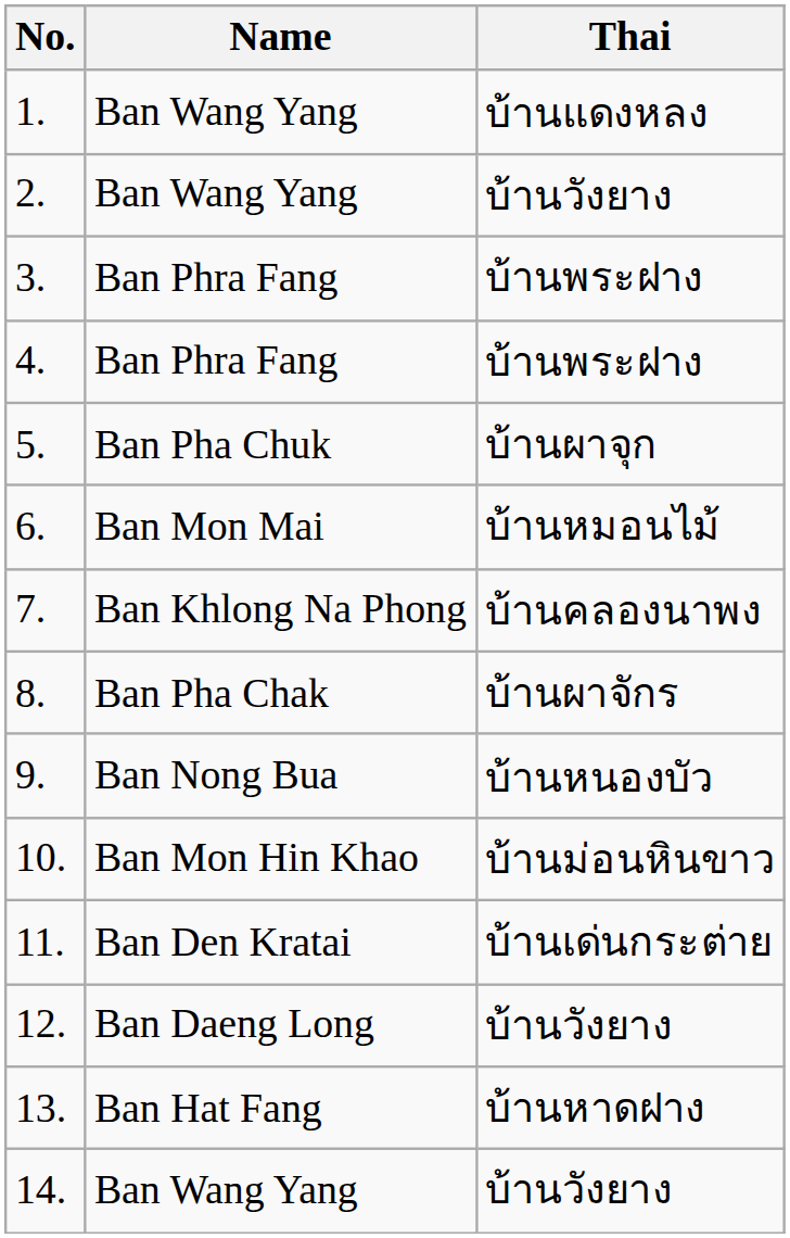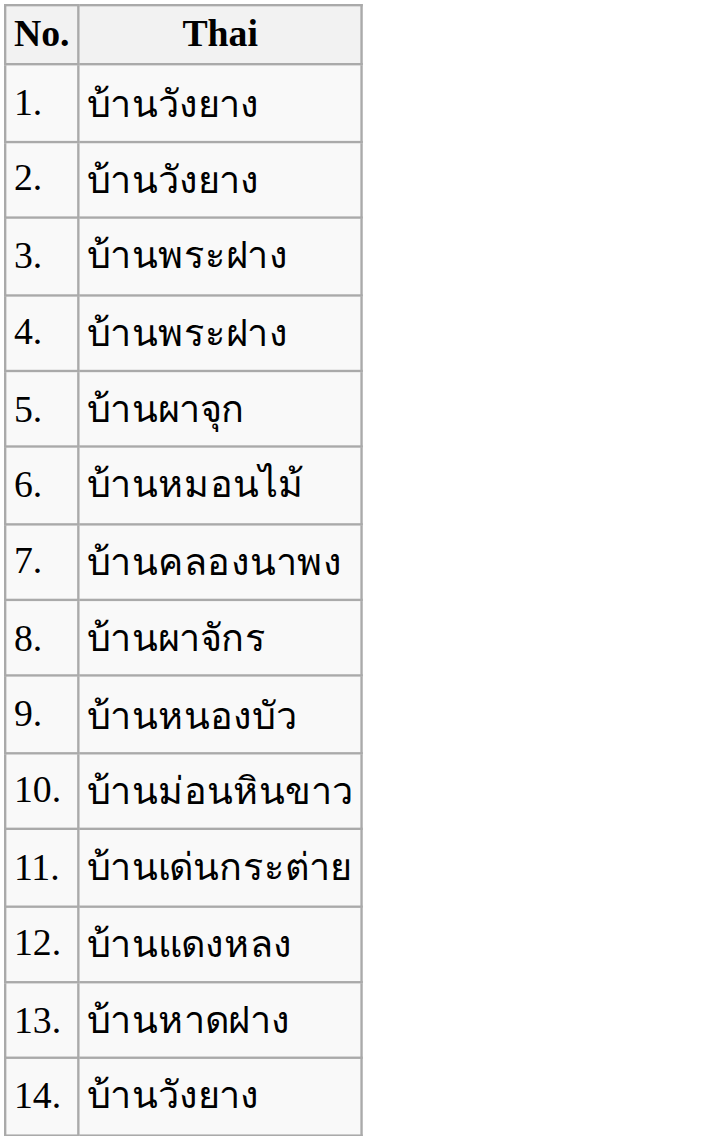- column: Name | Ban Wang Yang | Ban Wang Yang | Ban Phra Fang | Ban Phra Fang | Ban Pha Chuk | Ban Mon Mai | Ban Khlong Na Phong | Ban Pha Chak | Ban Nong Bua | Ban Mon Hin Khao | Ban Den Kratai | Ban Daeng Long | Ban Hat Fang | Ban Wang Yang
1. | Thai: บ้านแดงหลง -> บ้านวังยาง
12. | Thai: บ้านวังยาง -> บ้านแดงหลง
